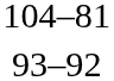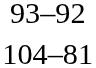rows swapped: 104–81 <-> 93–92
